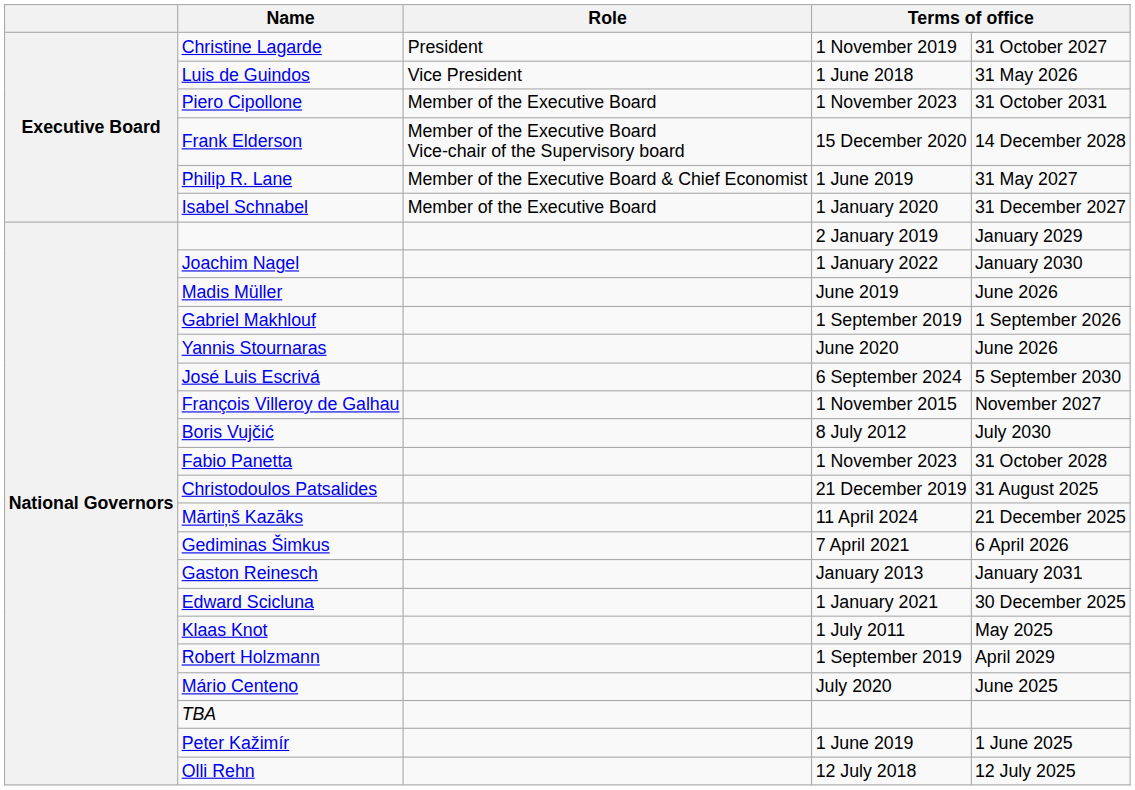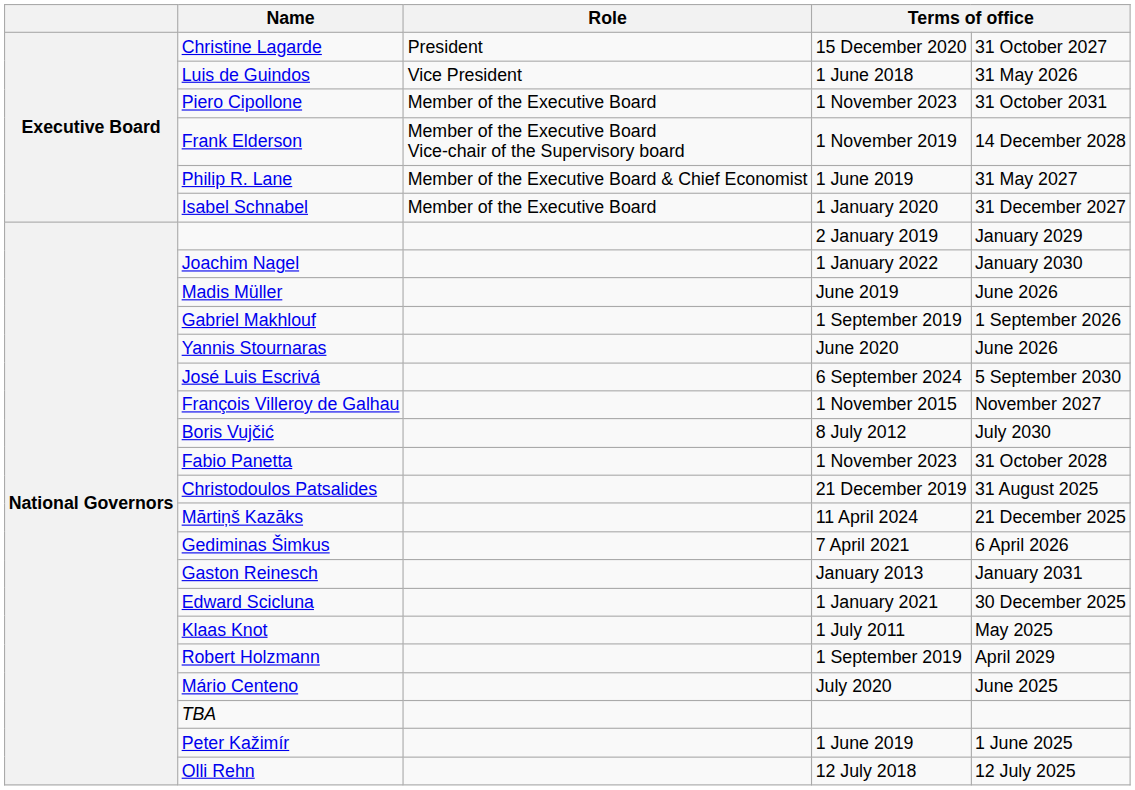Christine Lagarde | column 4: 1 November 2019 -> 15 December 2020
Frank Elderson | column 4: 15 December 2020 -> 1 November 2019
